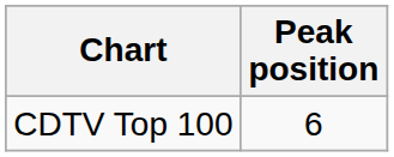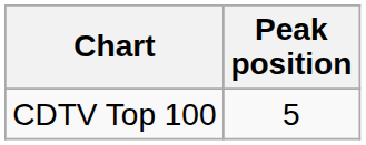CDTV Top 100 | Peak position: 6 -> 5
